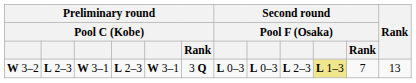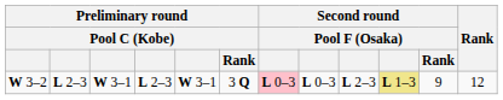W 3–2 | column 7: no background -> pink background
W 3–2 | Second round / Pool F (Osaka) / Rank: 7 -> 9
W 3–2 | Rank: 13 -> 12
